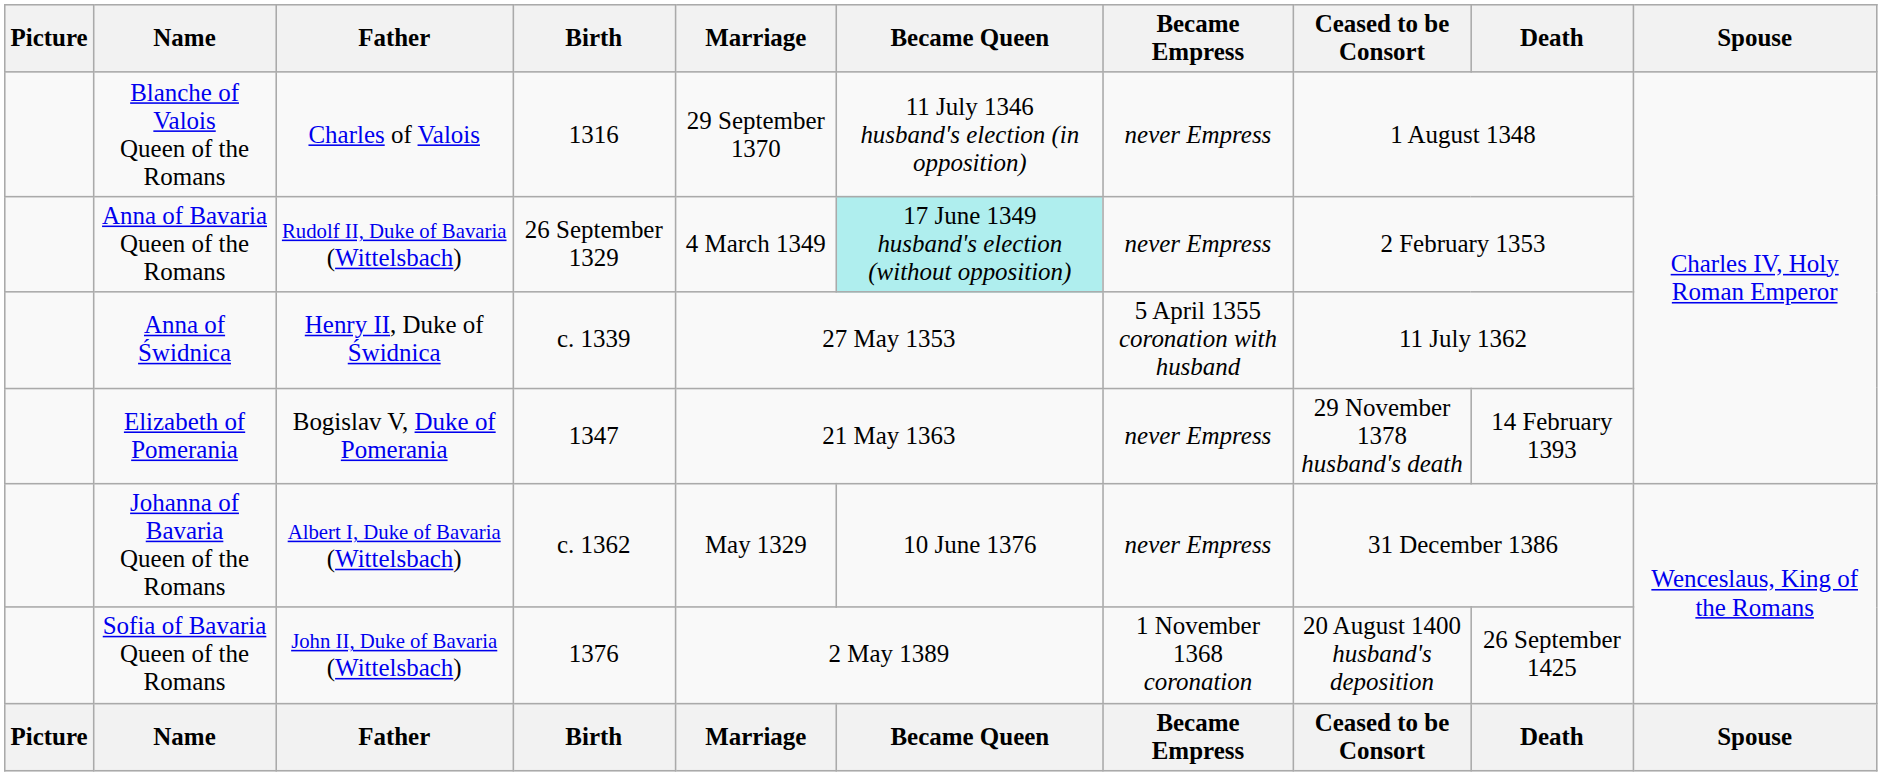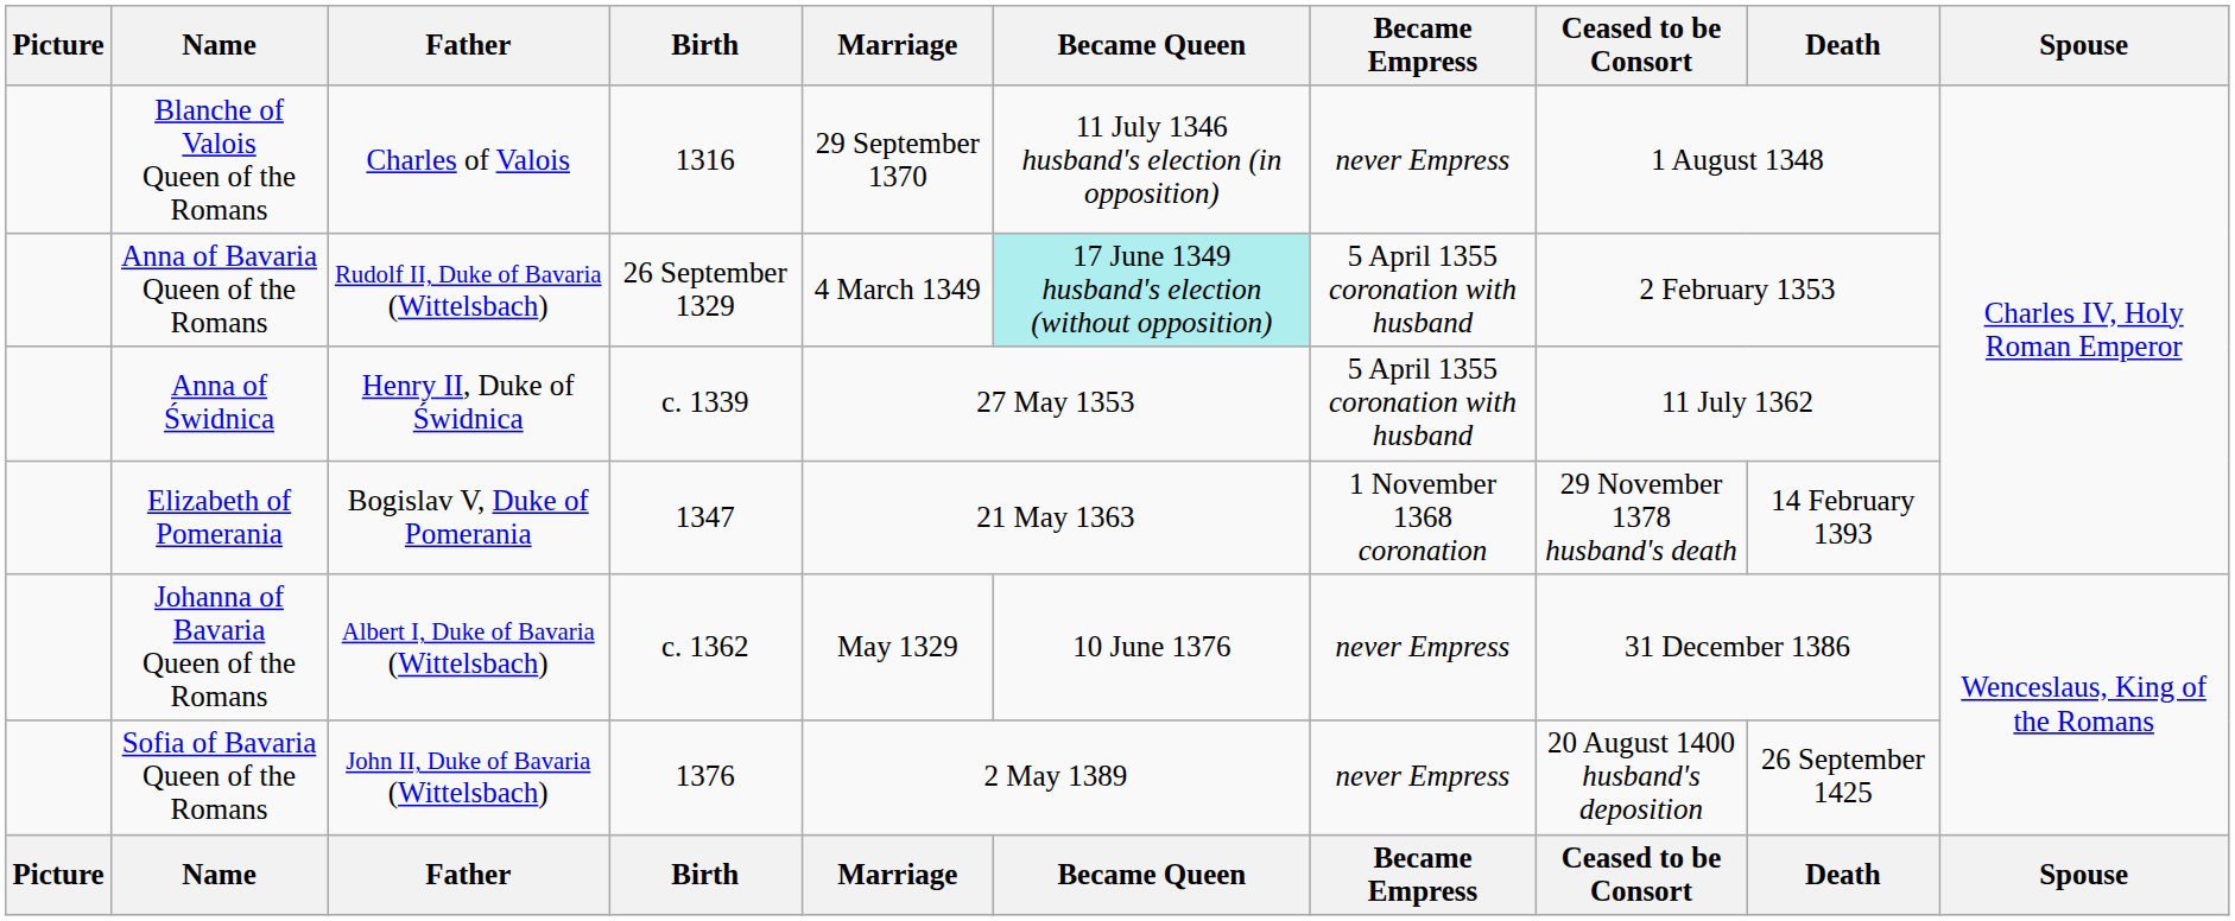Anna of Bavaria Queen of the Romans | Became Empress: never Empress -> 5 April 1355 coronation with husband
Elizabeth of Pomerania | Became Empress: never Empress -> 1 November 1368 coronation
Sofia of Bavaria Queen of the Romans | Became Empress: 1 November 1368 coronation -> never Empress
